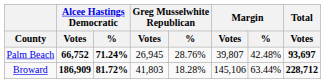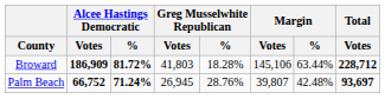rows swapped: Broward <-> Palm Beach
